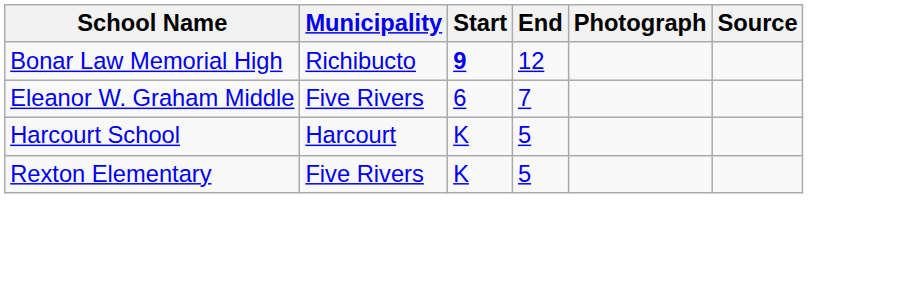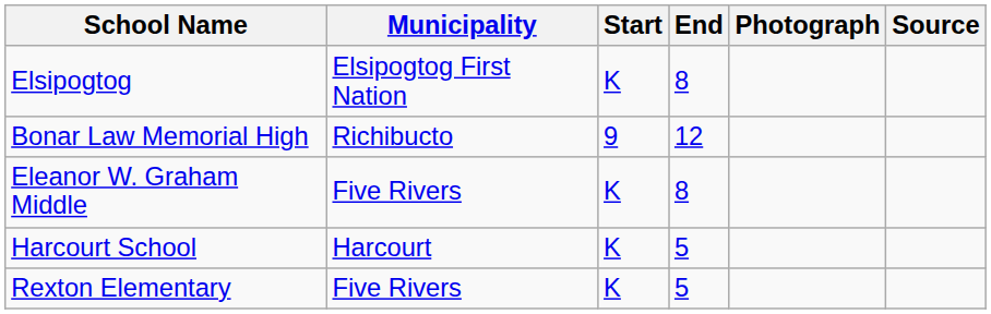+ row: Elsipogtog | Elsipogtog First Nation | K | 8
Bonar Law Memorial High | Start: bold -> normal
Eleanor W. Graham Middle | Start: 6 -> K
Eleanor W. Graham Middle | End: 7 -> 8
